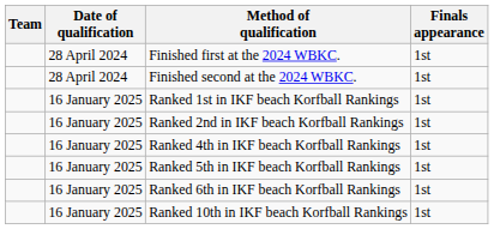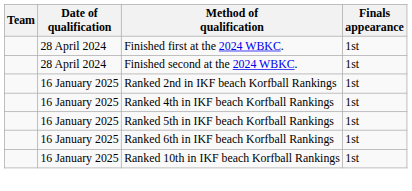- row: 16 January 2025 | Ranked 1st in IKF beach Korfball Rankings | 1st
